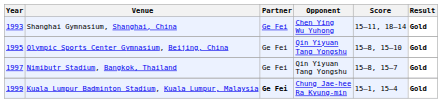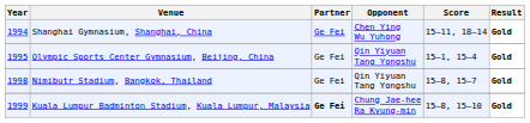Shanghai Gymnasium, Shanghai, China | Year: 1993 -> 1994
Olympic Sports Center Gymnasium, Beijing, China | Score: 15–8, 15–10 -> 15–1, 15–4
Nimibutr Stadium, Bangkok, Thailand | Year: 1997 -> 1998
Kuala Lumpur Badminton Stadium, Kuala Lumpur, Malaysia | Score: 15–1, 15–4 -> 15–8, 15–10
